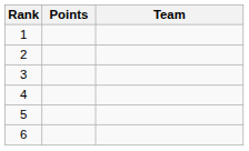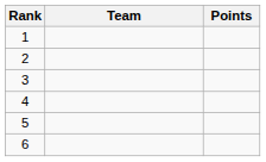columns swapped: Team <-> Points
